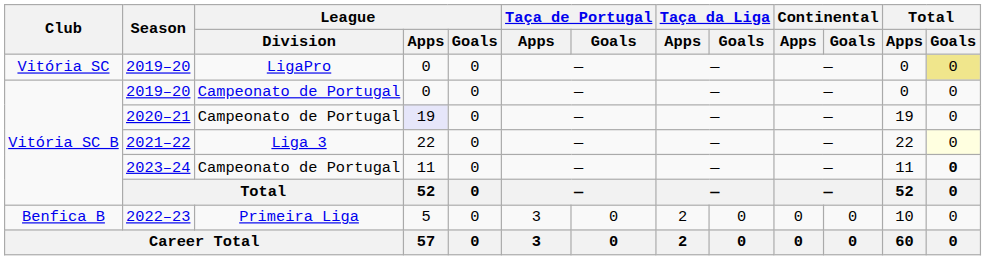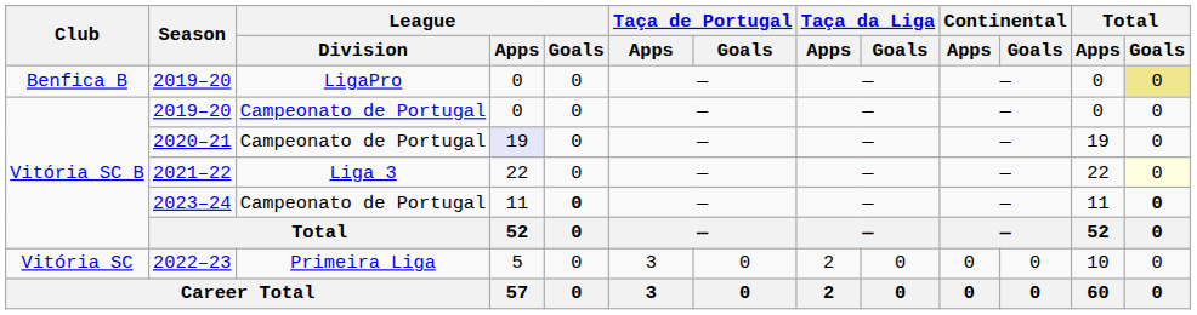2019–20 / LigaPro | Club: Vitória SC -> Benfica B
2023–24 | League / Goals: normal -> bold
2022–23 | Club: Benfica B -> Vitória SC
